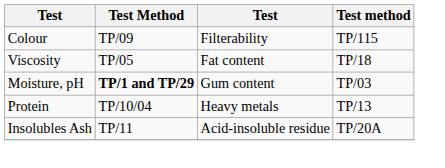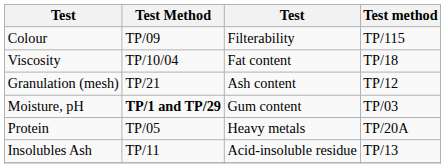Viscosity | Test Method: TP/05 -> TP/10/04
+ row: Granulation (mesh) | TP/21 | Ash content | TP/12
Protein | Test Method: TP/10/04 -> TP/05
Protein | Test method: TP/13 -> TP/20A
Insolubles Ash | Test method: TP/20A -> TP/13
